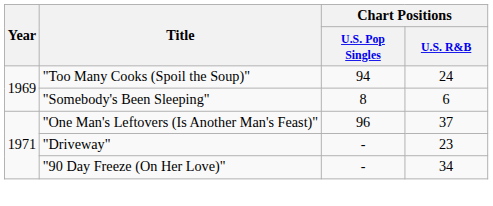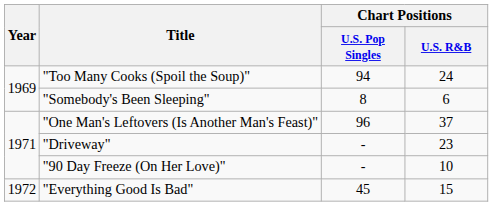"90 Day Freeze (On Her Love)" | Chart Positions / U.S. R&B: 34 -> 10
+ row: 1972 | "Everything Good Is Bad" | 45 | 15
